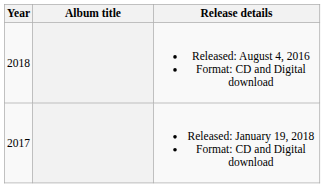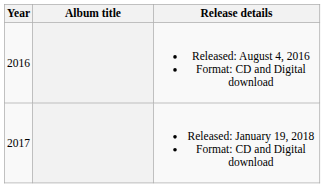Released: August 4, 2016 Format: CD and Digital download | Year: 2018 -> 2016
